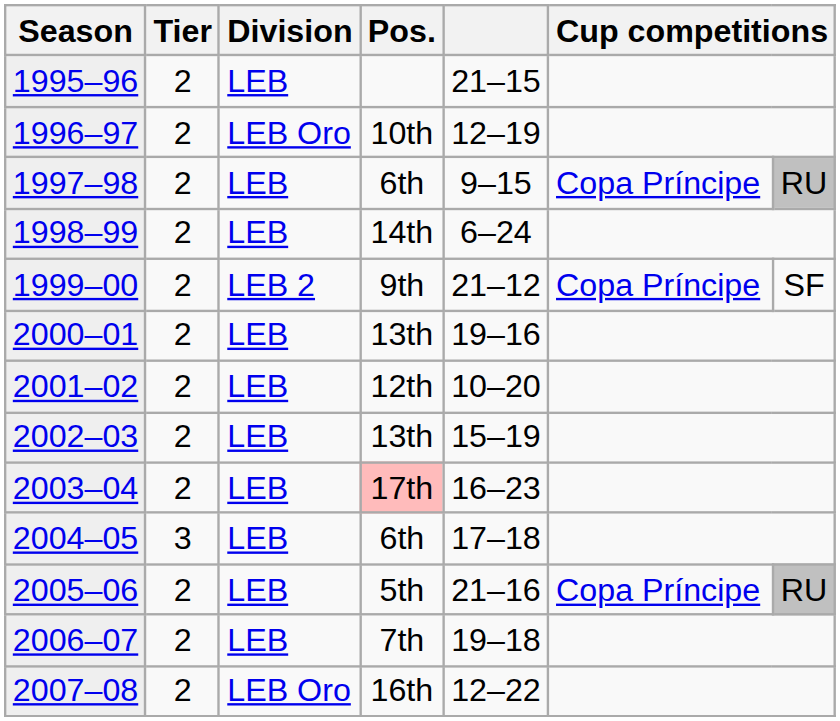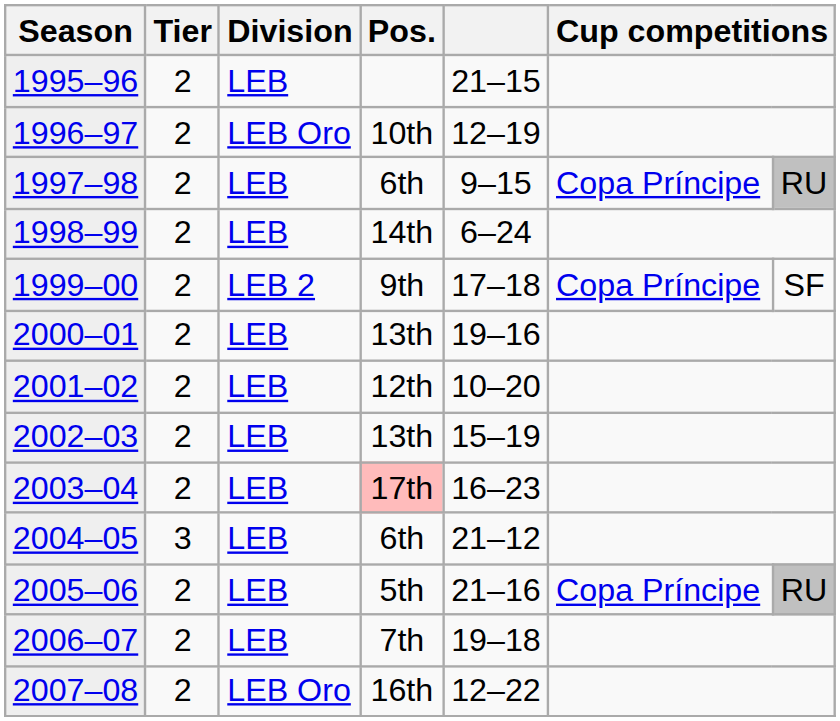1999–00 | column 5: 21–12 -> 17–18
2004–05 | column 5: 17–18 -> 21–12
